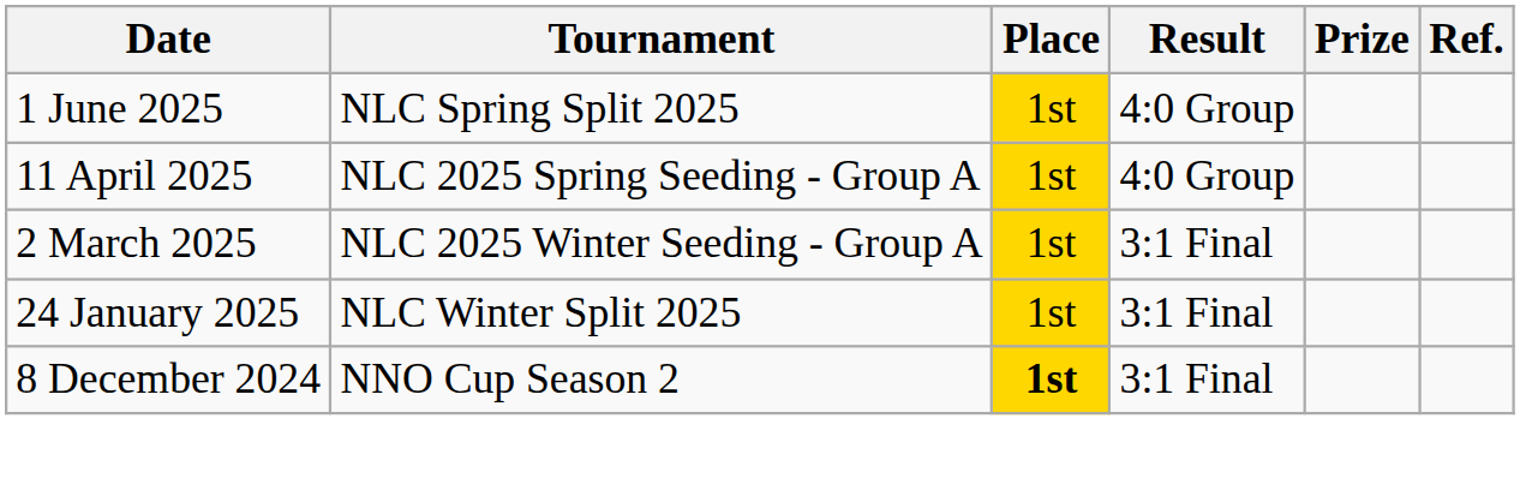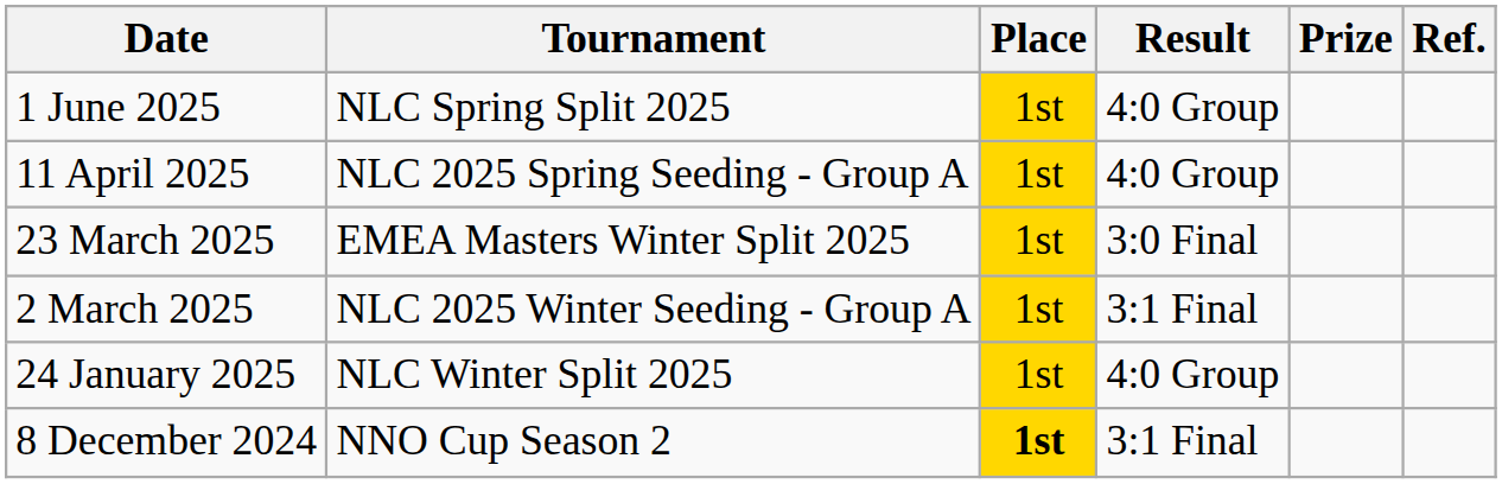+ row: 23 March 2025 | EMEA Masters Winter Split 2025 | 1st | 3:0 Final
24 January 2025 | Result: 3:1 Final -> 4:0 Group
